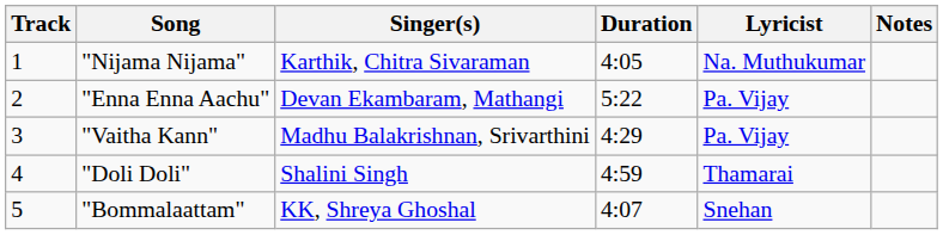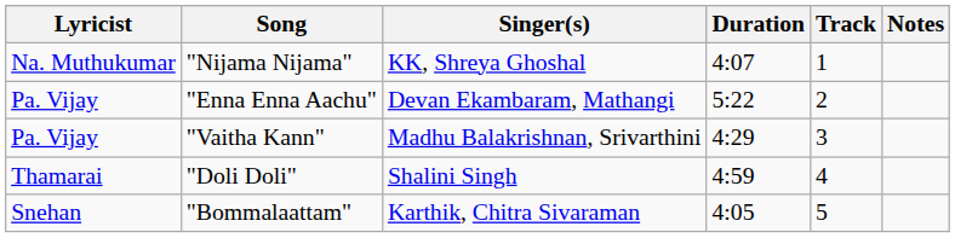columns swapped: Track <-> Lyricist
"Nijama Nijama" | Singer(s): Karthik, Chitra Sivaraman -> KK, Shreya Ghoshal
"Nijama Nijama" | Duration: 4:05 -> 4:07
"Bommalaattam" | Singer(s): KK, Shreya Ghoshal -> Karthik, Chitra Sivaraman
"Bommalaattam" | Duration: 4:07 -> 4:05
